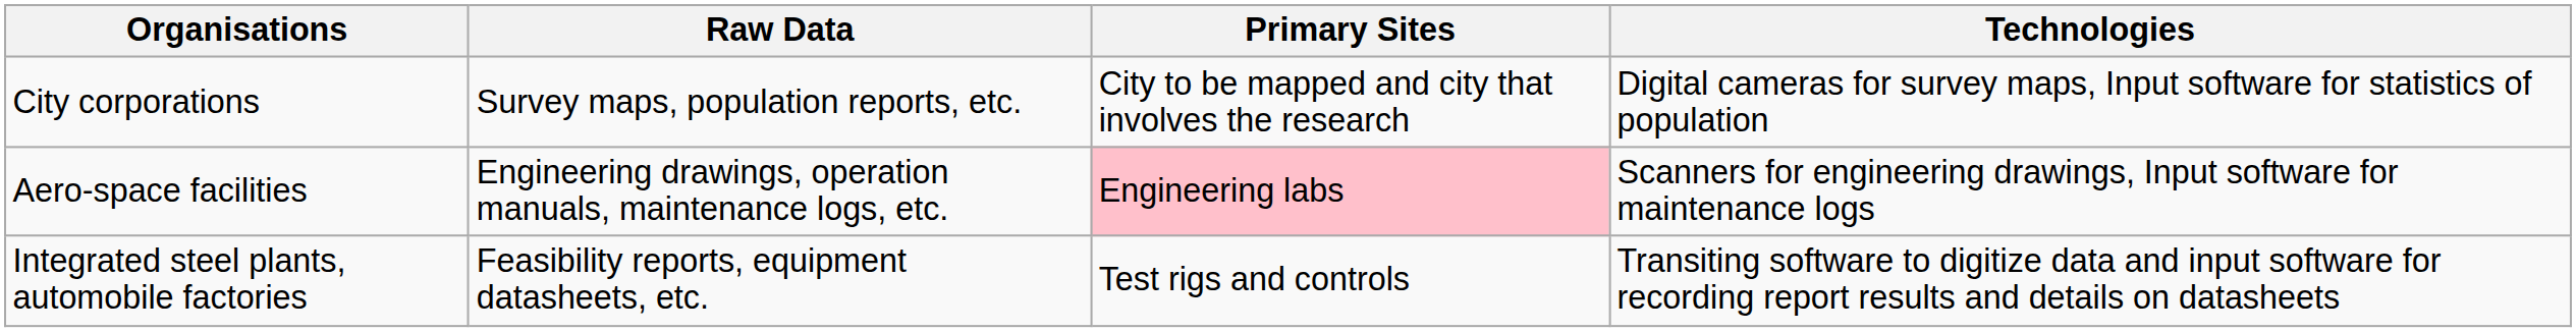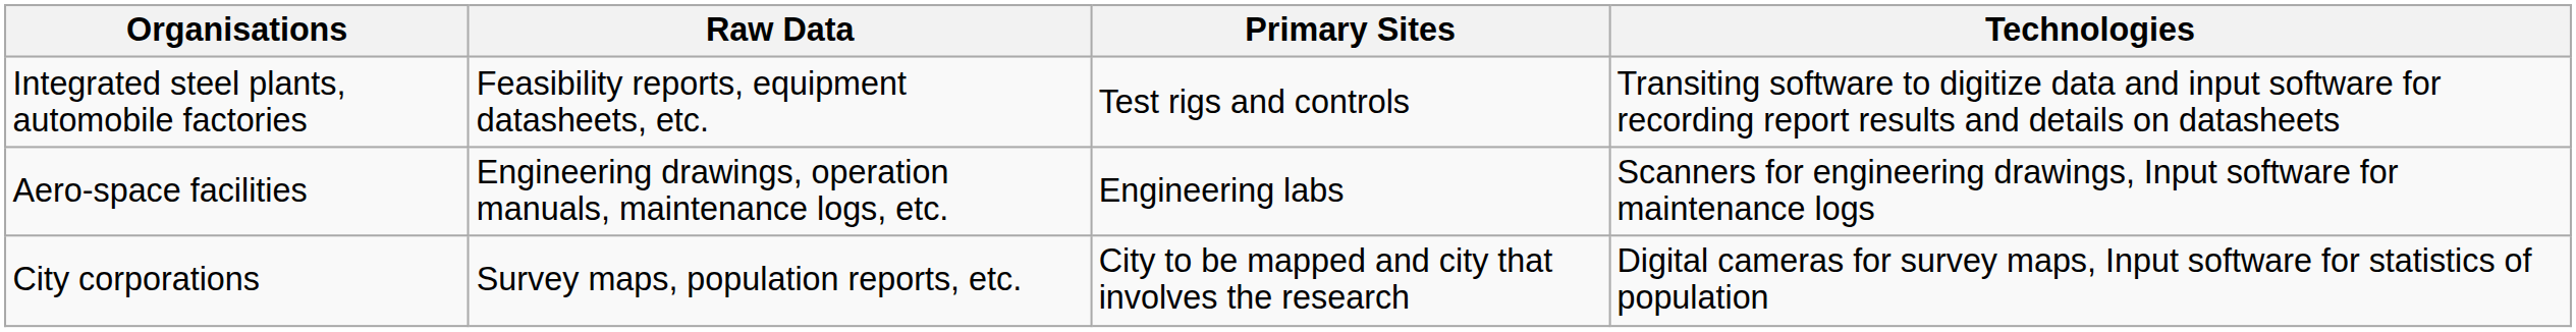rows swapped: Integrated steel plants, automobile factories <-> City corporations
Aero-space facilities | Primary Sites: pink background -> no background
